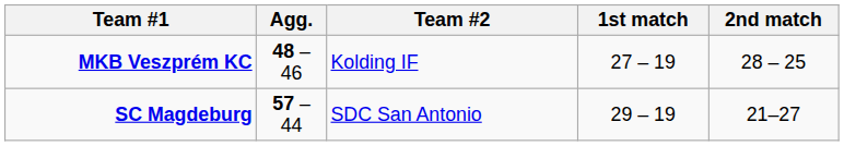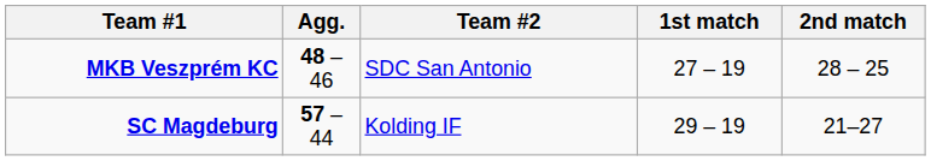MKB Veszprém KC | Team #2: Kolding IF -> SDC San Antonio
SC Magdeburg | Team #2: SDC San Antonio -> Kolding IF
